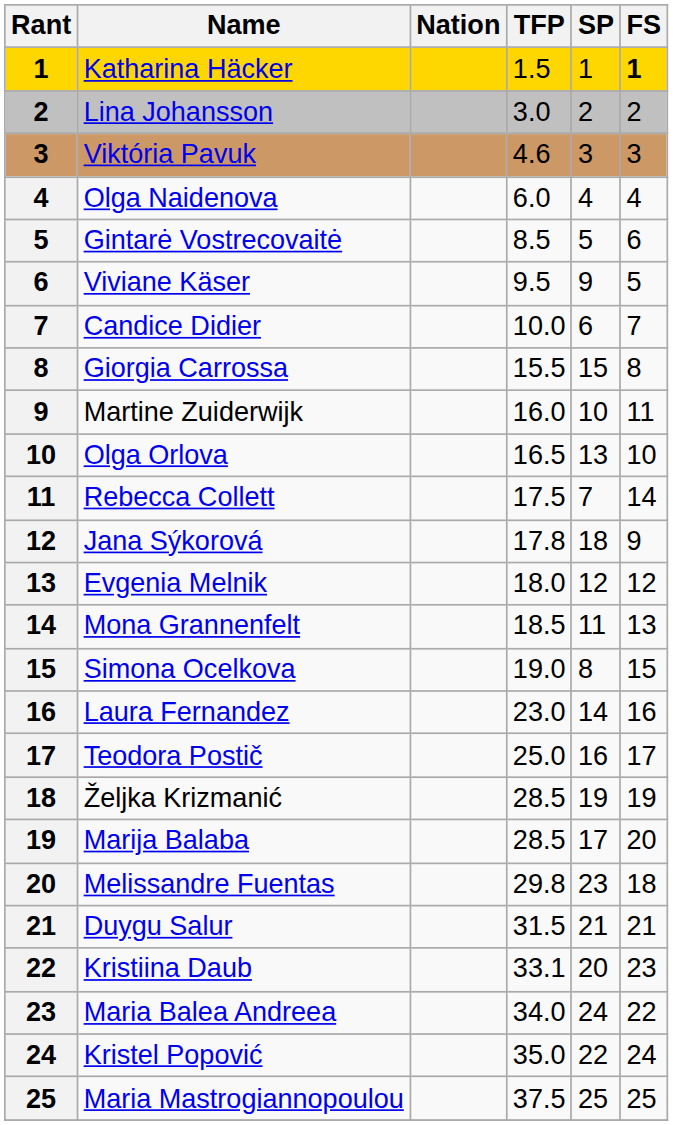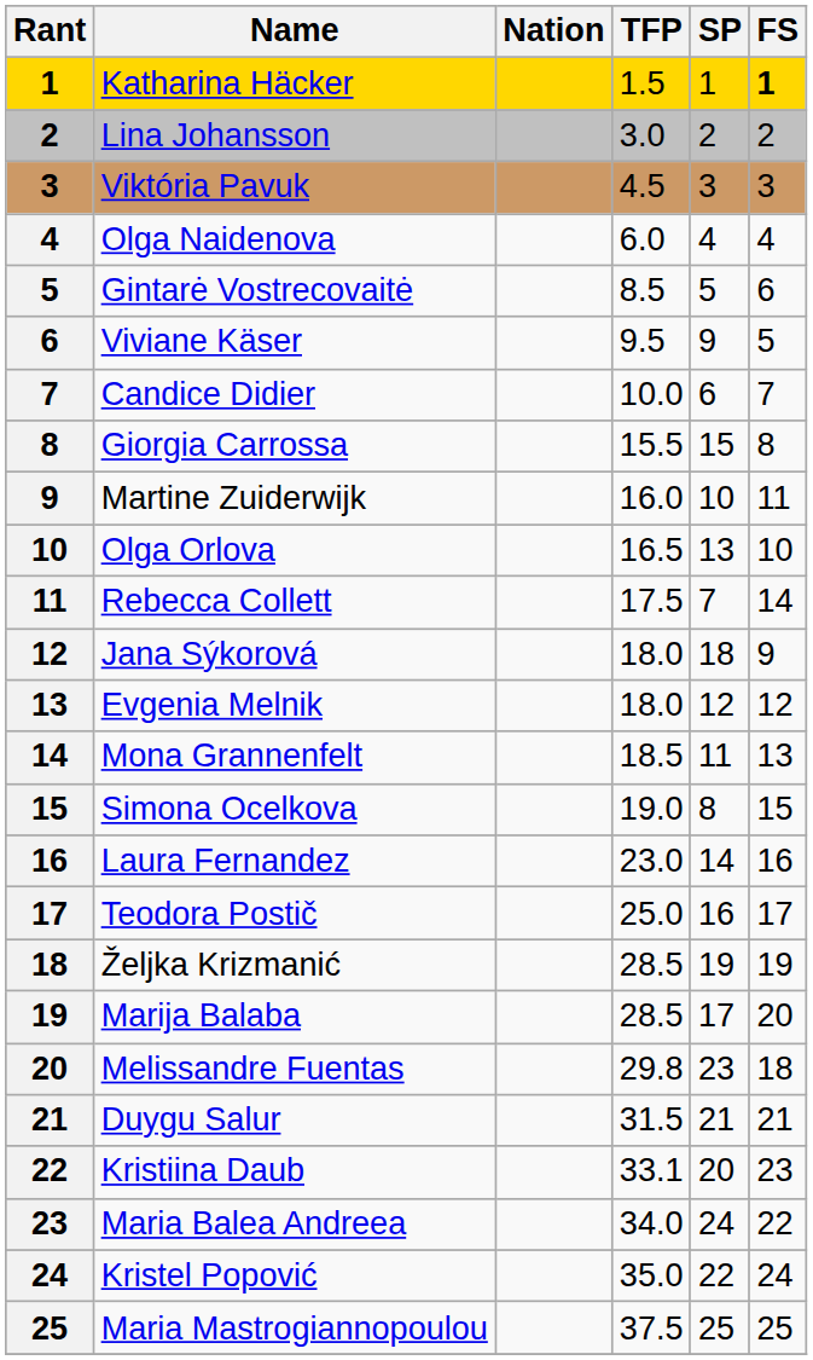Viktória Pavuk | TFP: 4.6 -> 4.5
Jana Sýkorová | TFP: 17.8 -> 18.0
